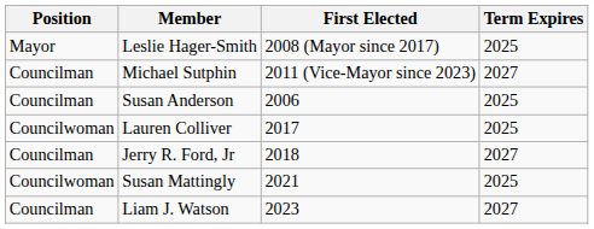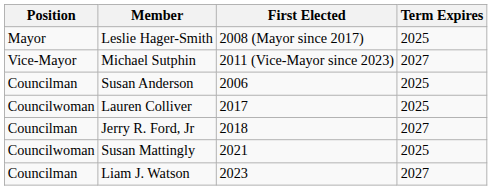Michael Sutphin | Position: Councilman -> Vice-Mayor
